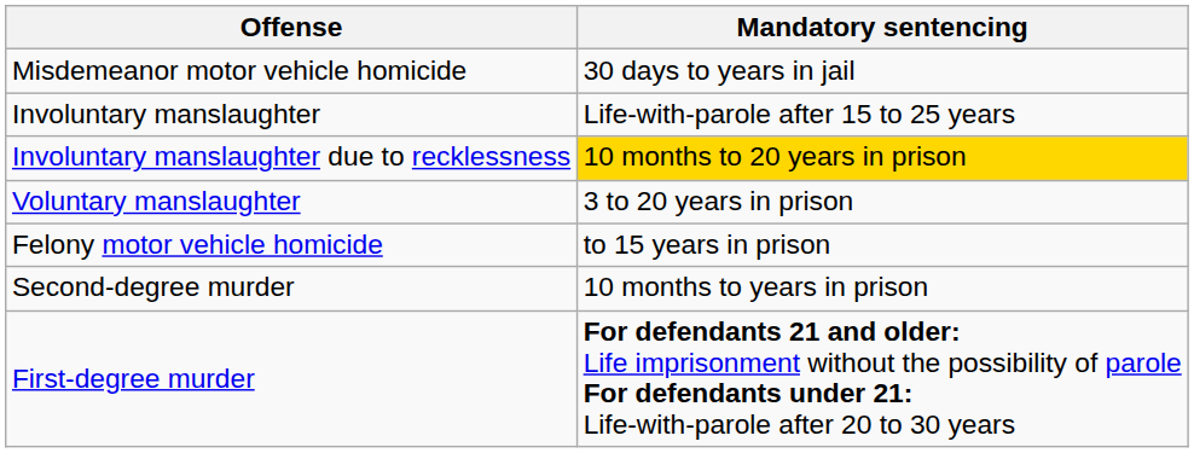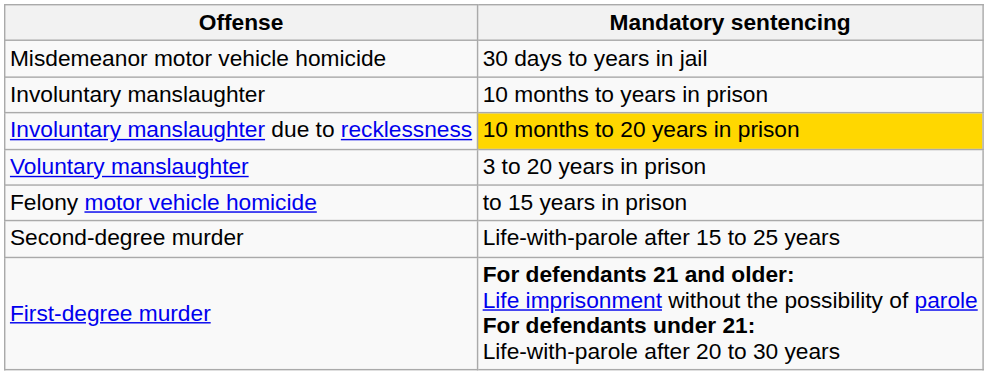Involuntary manslaughter | Mandatory sentencing: Life-with-parole after 15 to 25 years -> 10 months to years in prison
Second-degree murder | Mandatory sentencing: 10 months to years in prison -> Life-with-parole after 15 to 25 years
